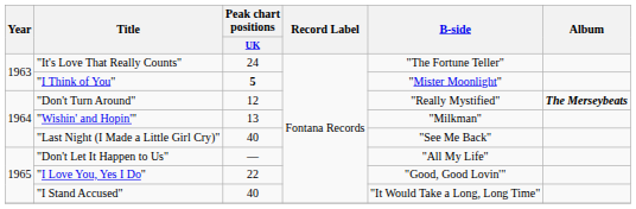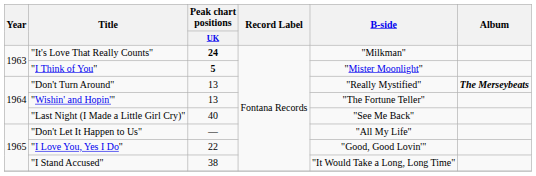"It's Love That Really Counts" | Peak chart positions / UK: normal -> bold
"It's Love That Really Counts" | B-side: "The Fortune Teller" -> "Milkman"
"Don't Turn Around" | Peak chart positions / UK: 12 -> 13
"Wishin' and Hopin'" | B-side: "Milkman" -> "The Fortune Teller"
"I Stand Accused" | Peak chart positions / UK: 40 -> 38
